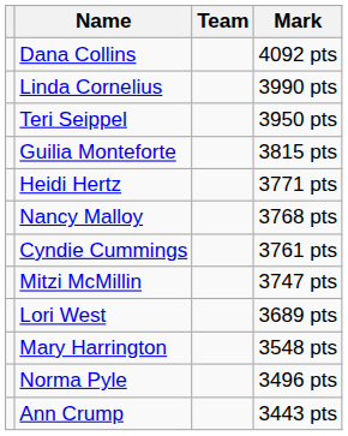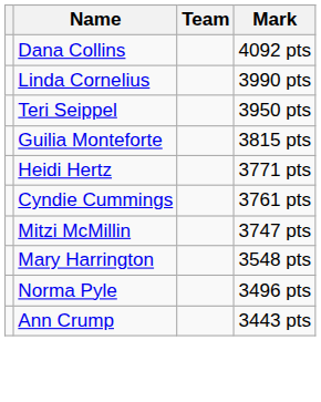- row: Nancy Malloy | 3768 pts
- row: Lori West | 3689 pts
